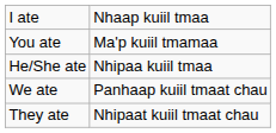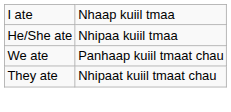- row: You ate | Ma'p kuiil tmamaa
